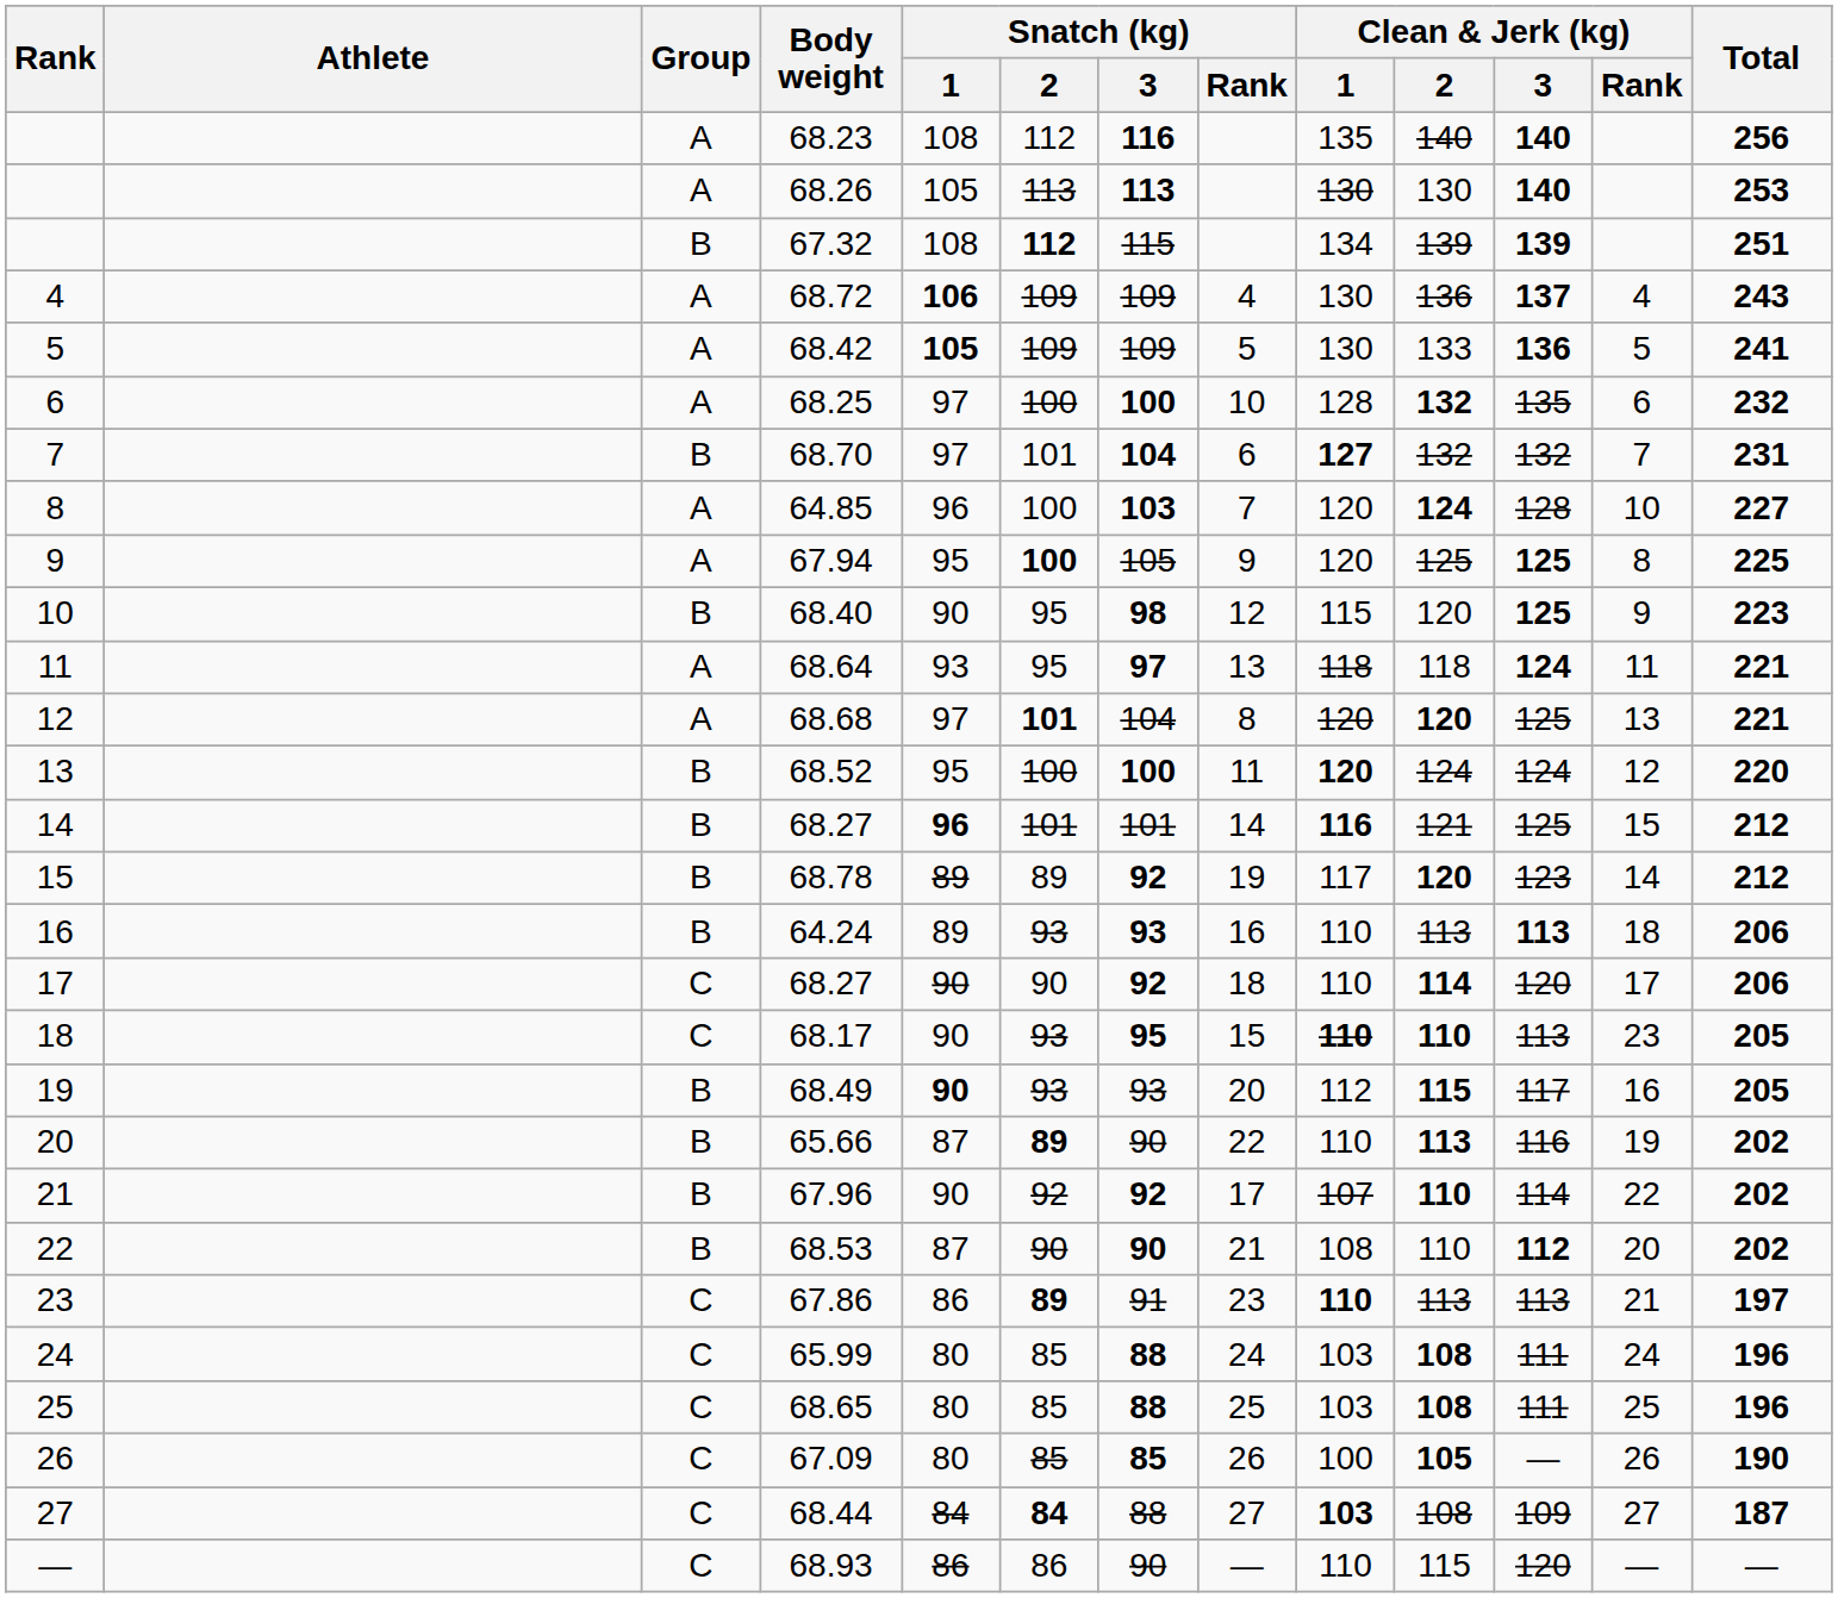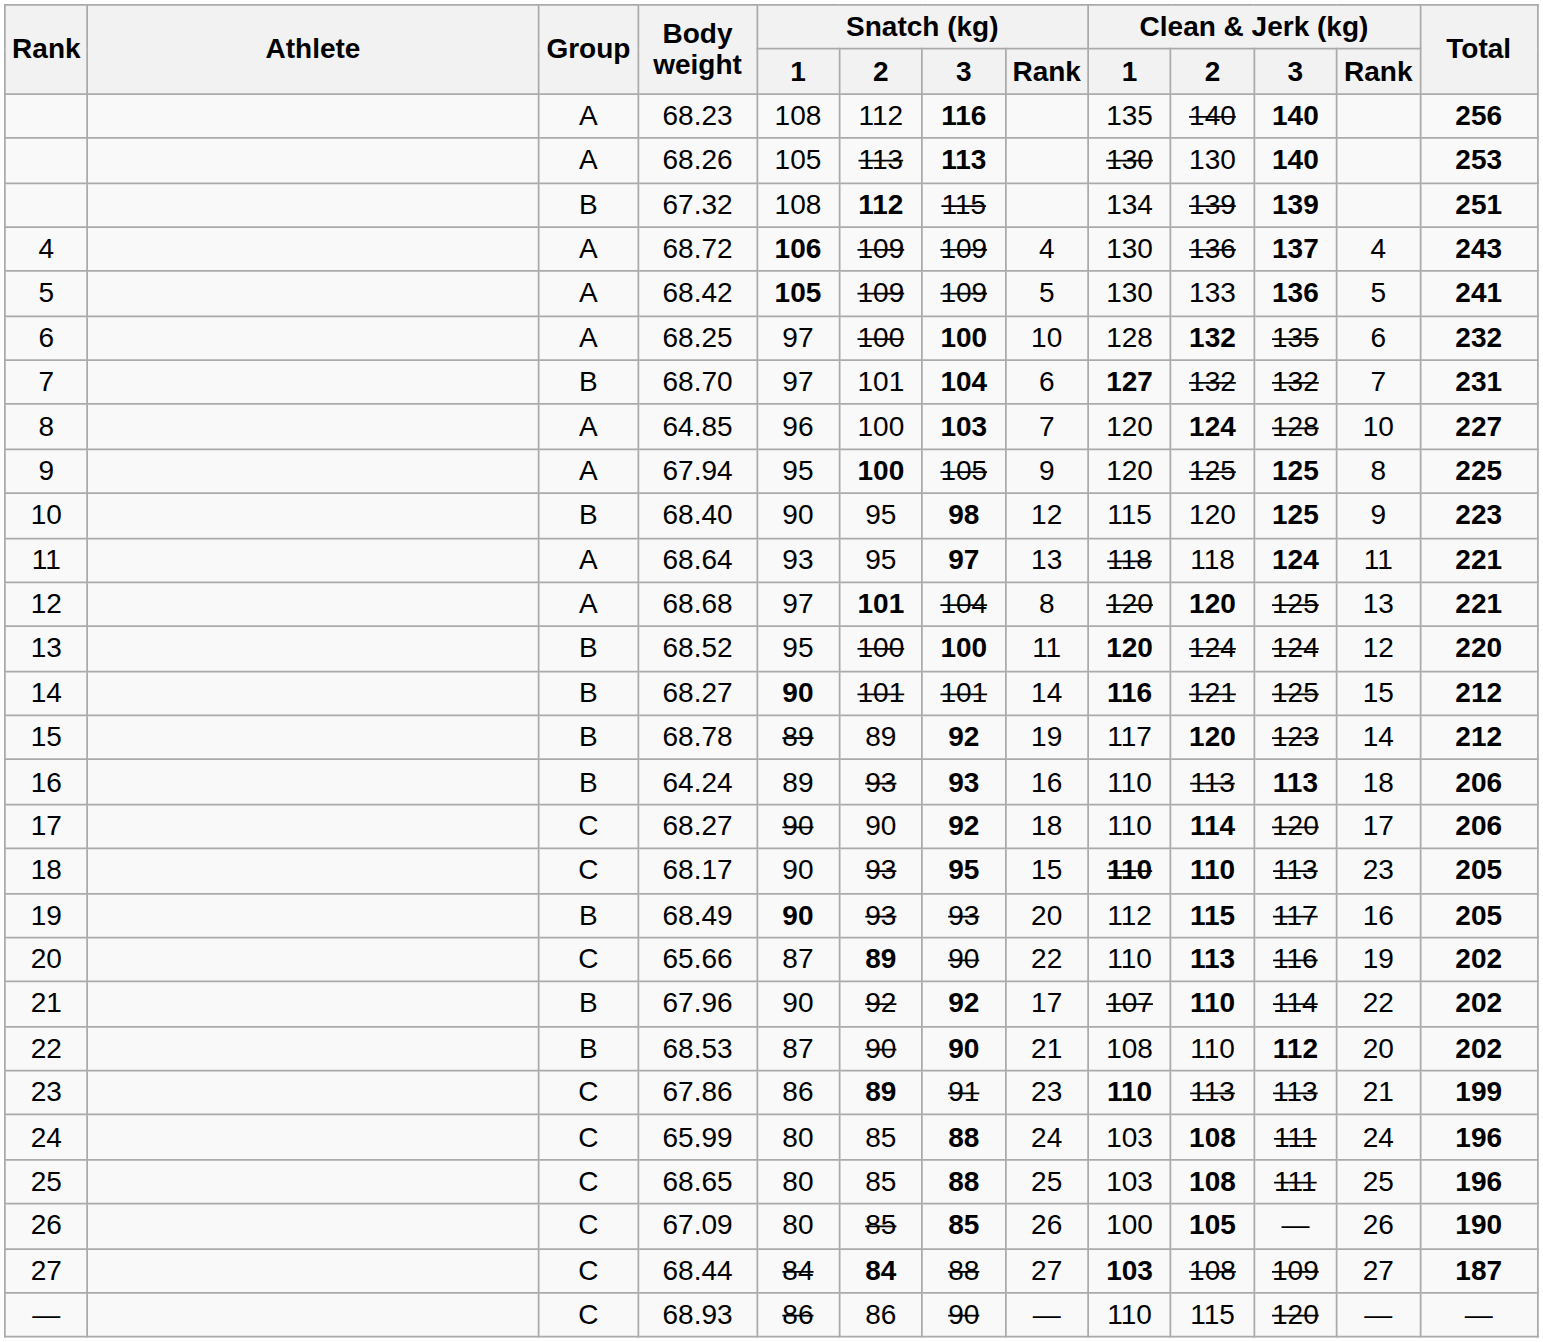14 / 68.27 | Snatch (kg) / 1: 96 -> 90
65.66 | Group: B -> C
67.86 | Total: 197 -> 199
